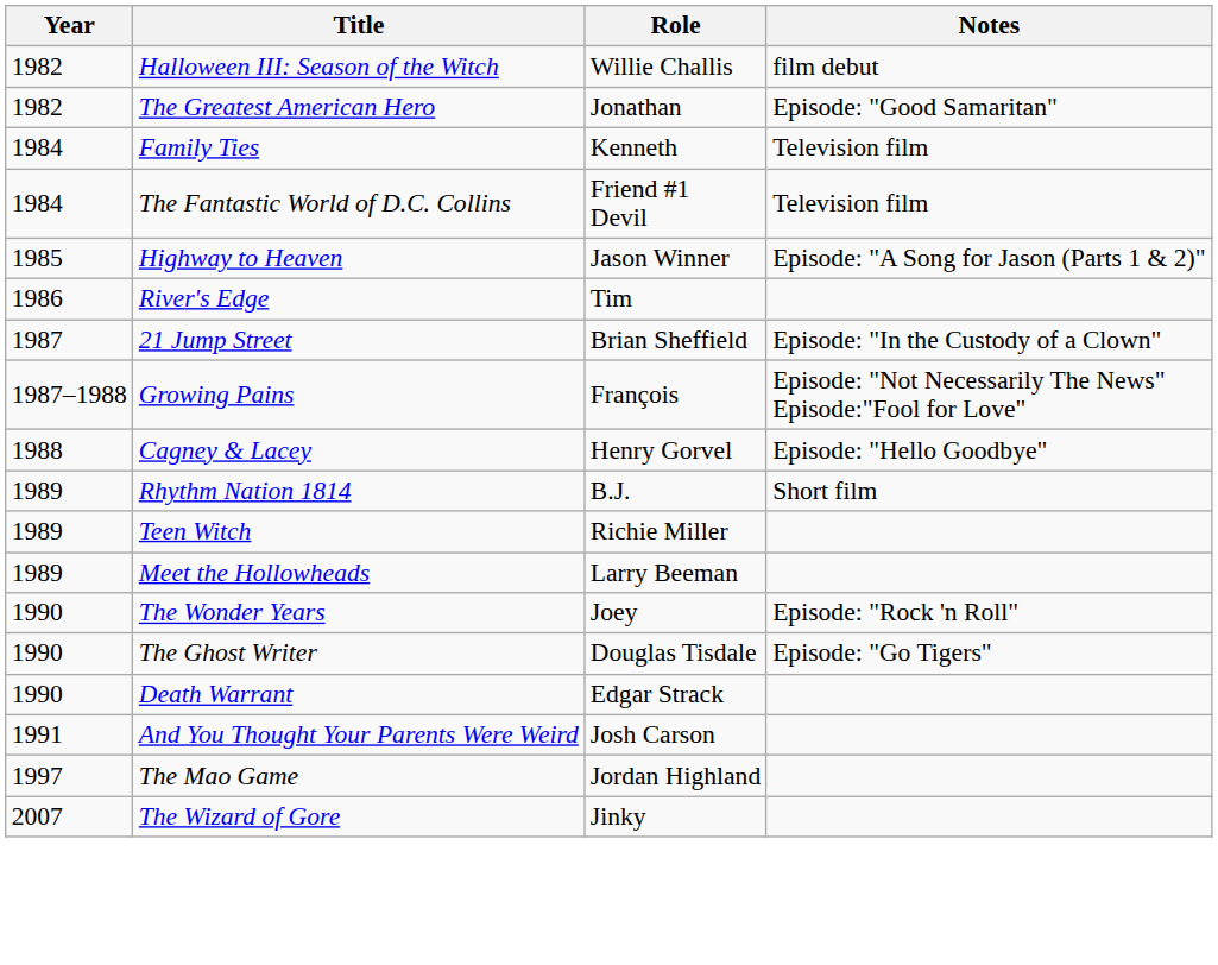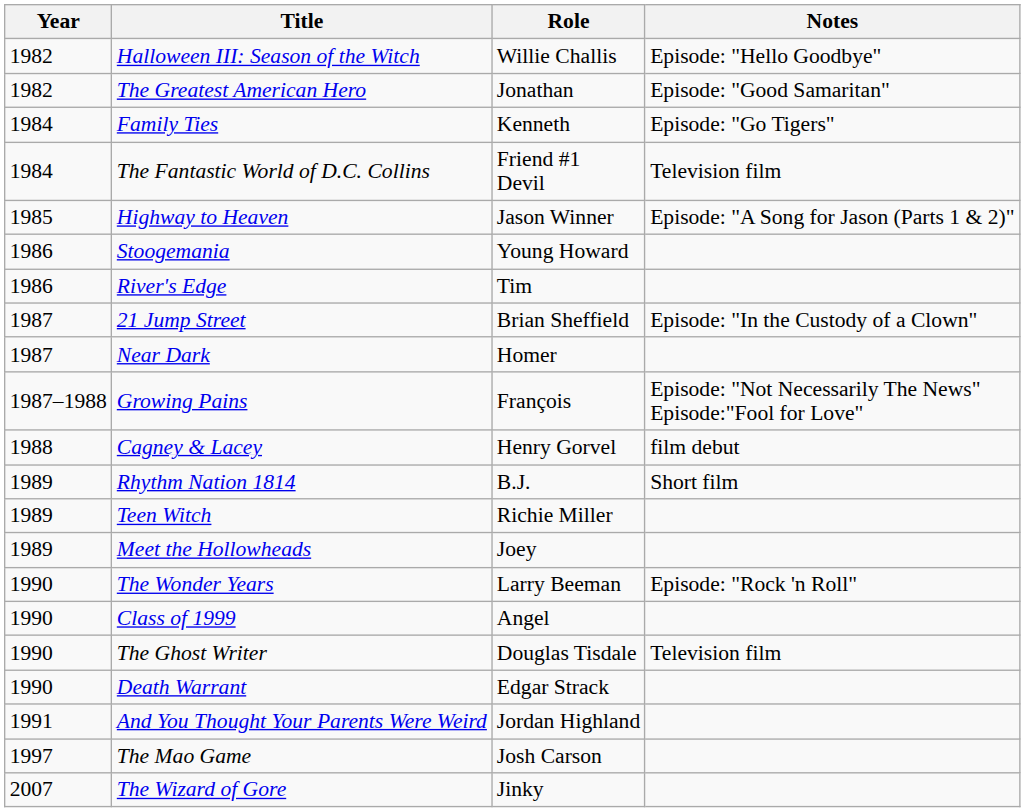Halloween III: Season of the Witch | Notes: film debut -> Episode: "Hello Goodbye"
Family Ties | Notes: Television film -> Episode: "Go Tigers"
+ row: 1986 | Stoogemania | Young Howard
+ row: 1987 | Near Dark | Homer
Cagney & Lacey | Notes: Episode: "Hello Goodbye" -> film debut
Meet the Hollowheads | Role: Larry Beeman -> Joey
The Wonder Years | Role: Joey -> Larry Beeman
+ row: 1990 | Class of 1999 | Angel
The Ghost Writer | Notes: Episode: "Go Tigers" -> Television film
And You Thought Your Parents Were Weird | Role: Josh Carson -> Jordan Highland
The Mao Game | Role: Jordan Highland -> Josh Carson
